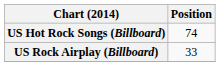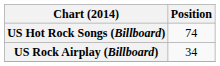US Rock Airplay (Billboard) | Position: 33 -> 34
